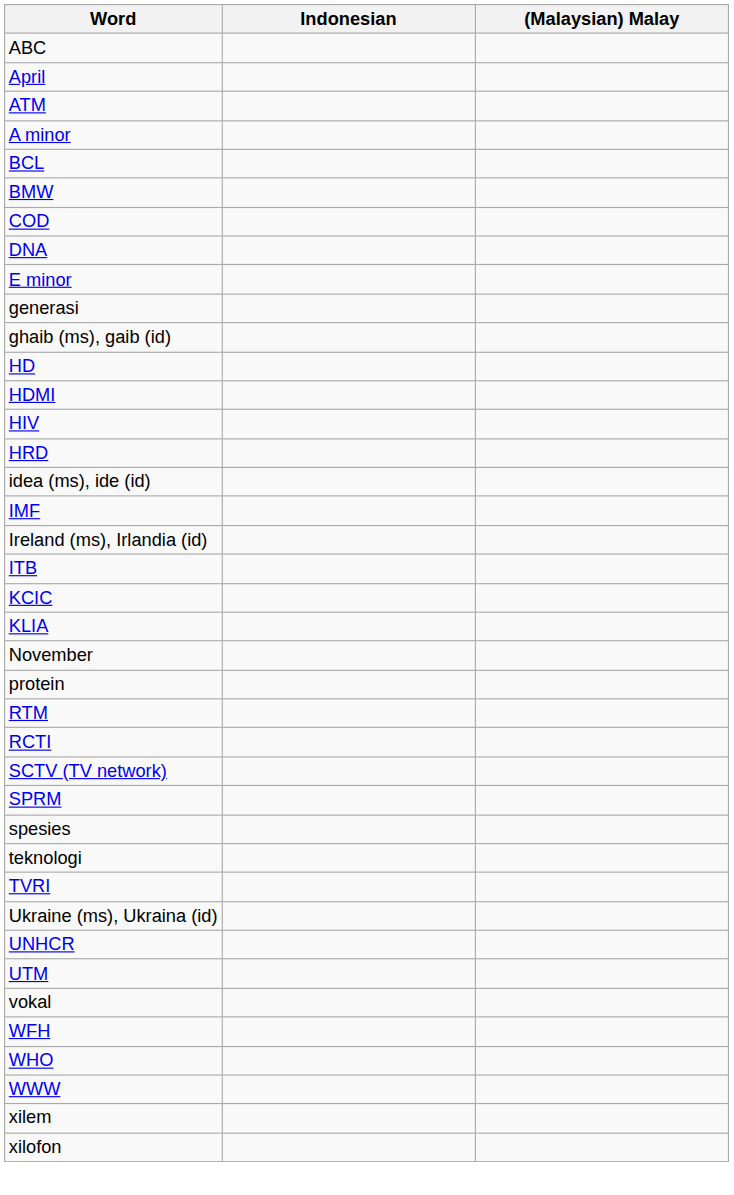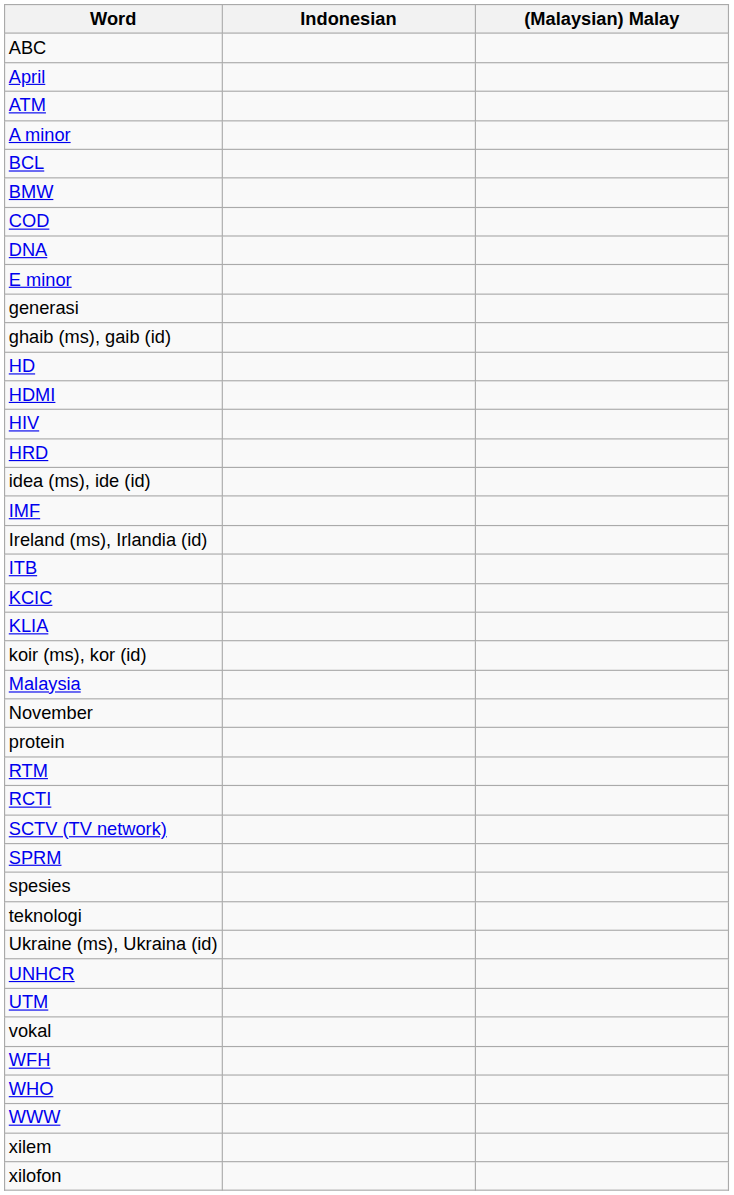+ row: koir (ms), kor (id)
+ row: Malaysia
- row: TVRI
